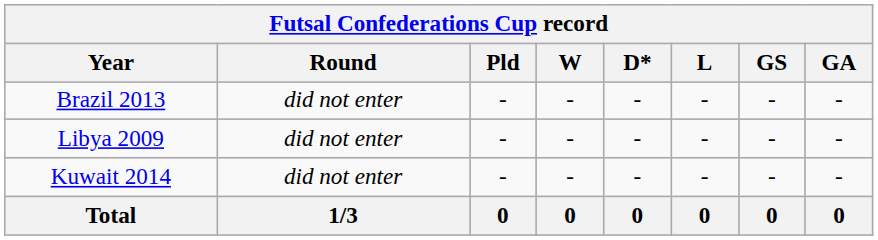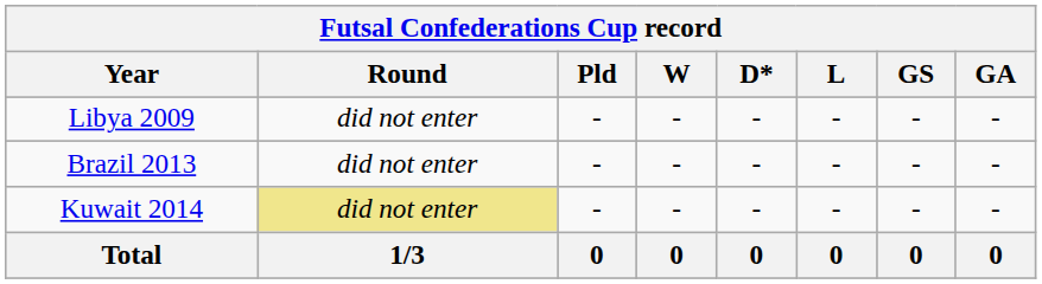rows swapped: Libya 2009 <-> Brazil 2013
Kuwait 2014 | Round: no background -> khaki background
